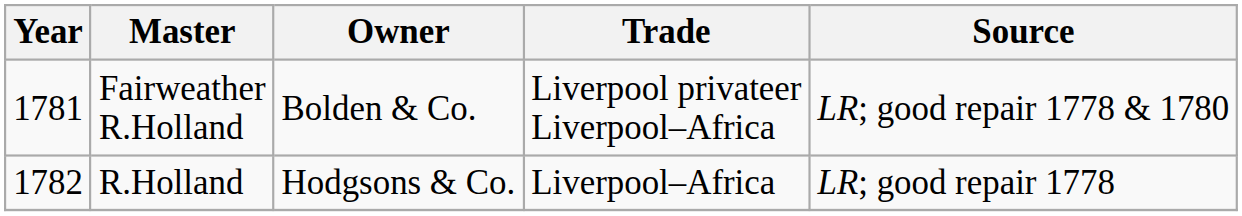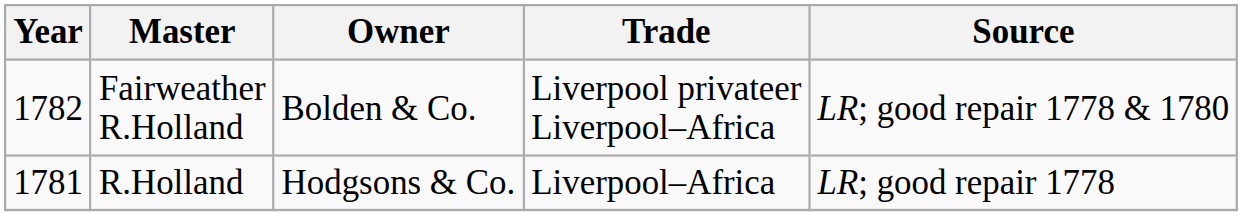Fairweather R.Holland | Year: 1781 -> 1782
R.Holland | Year: 1782 -> 1781
